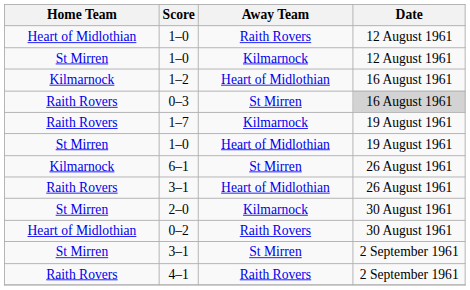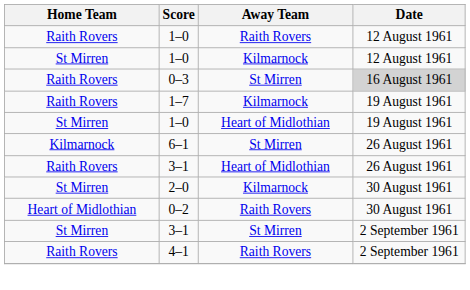1–0 / Raith Rovers | Home Team: Heart of Midlothian -> Raith Rovers
- row: Kilmarnock | 1–2 | Heart of Midlothian | 16 August 1961
